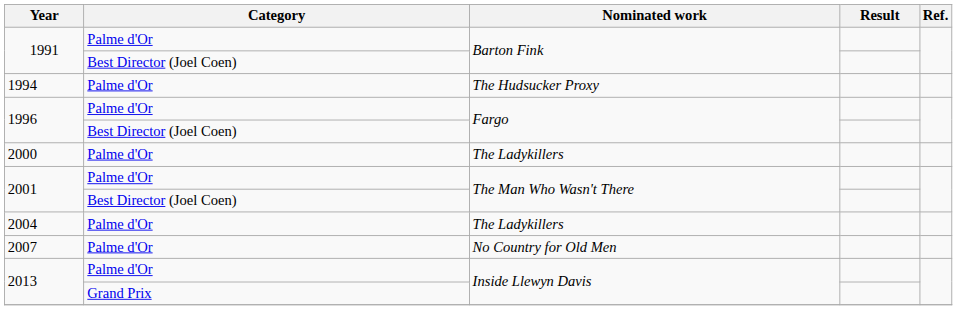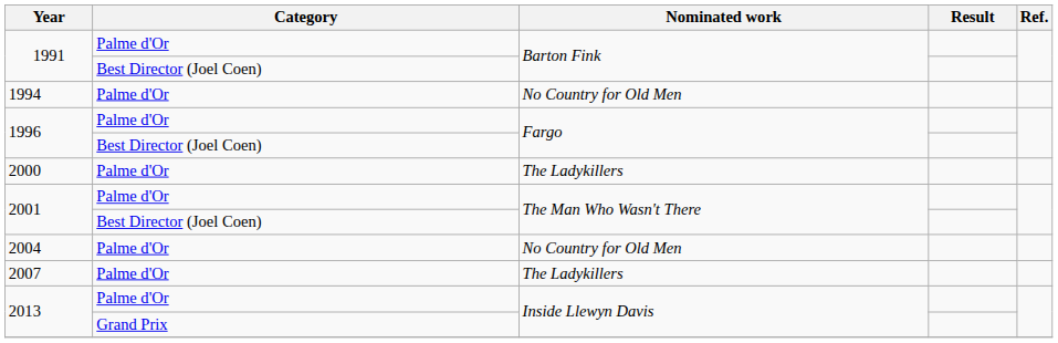1994 | Nominated work: The Hudsucker Proxy -> No Country for Old Men
2004 | Nominated work: The Ladykillers -> No Country for Old Men
2007 | Nominated work: No Country for Old Men -> The Ladykillers
